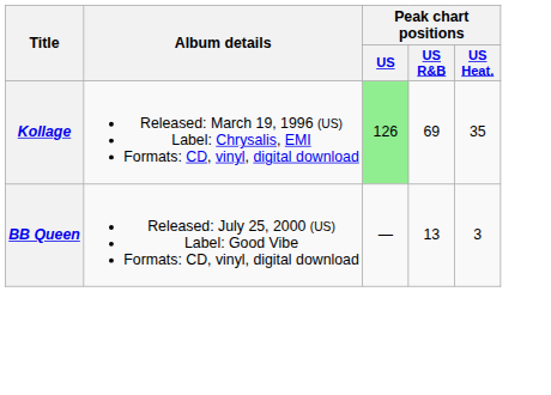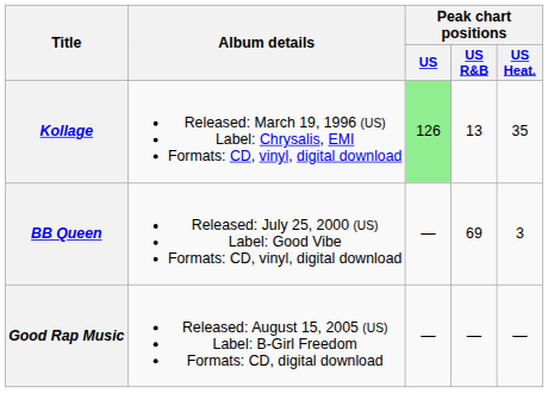Kollage | Peak chart positions / US R&B: 69 -> 13
BB Queen | Peak chart positions / US R&B: 13 -> 69
+ row: Good Rap Music | Released: August 15, 2005 (US) Label: B-Girl Freedom Formats: CD, digital download | — | — | —
